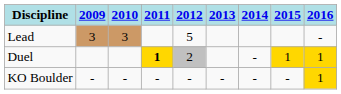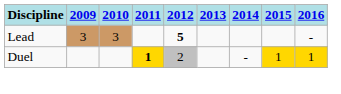Lead | 2012: normal -> bold
- row: KO Boulder | - | - | - | - | - | - | - | 1
